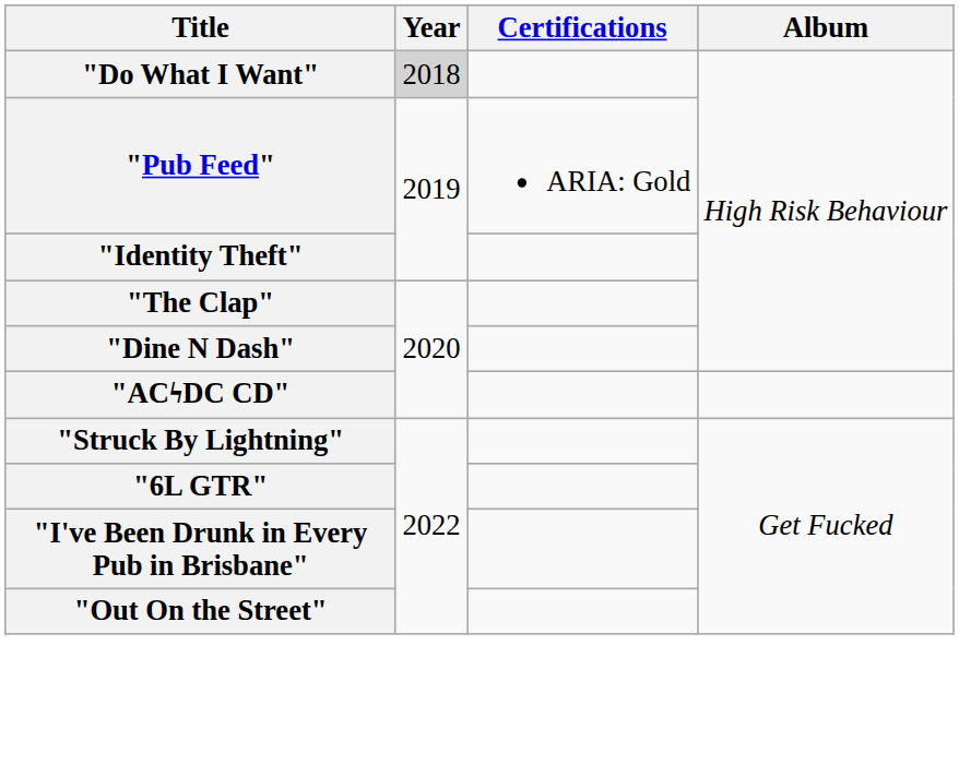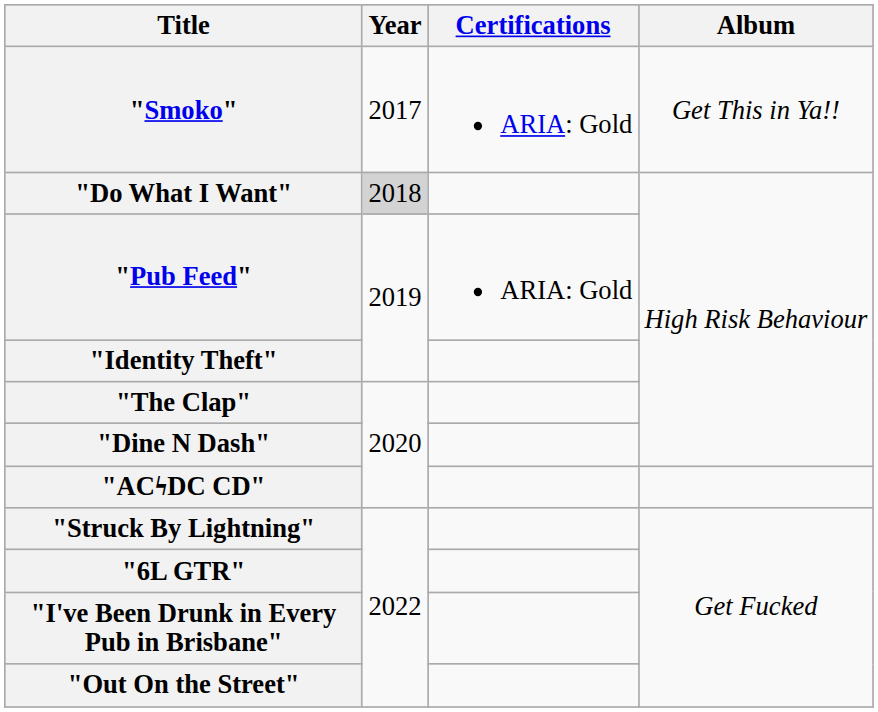+ row: "Smoko" | 2017 | ARIA: Gold | Get This in Ya!!
